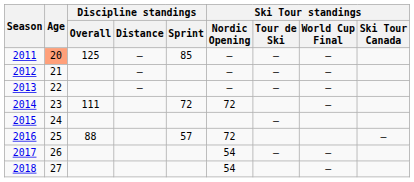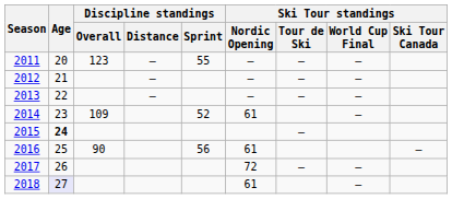2011 | Age: lightsalmon background -> no background
2011 | Discipline standings / Overall: 125 -> 123
2011 | Discipline standings / Sprint: 85 -> 55
2014 | Discipline standings / Overall: 111 -> 109
2014 | Discipline standings / Sprint: 72 -> 52
2014 | Ski Tour standings / Nordic Opening: 72 -> 61
2015 | Age: normal -> bold
2016 | Discipline standings / Overall: 88 -> 90
2016 | Discipline standings / Sprint: 57 -> 56
2016 | Ski Tour standings / Nordic Opening: 72 -> 61
2017 | Ski Tour standings / Nordic Opening: 54 -> 72
2018 | Age: no background -> lavender background
2018 | Ski Tour standings / Nordic Opening: 54 -> 61
